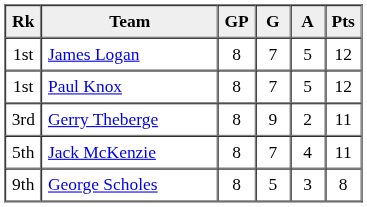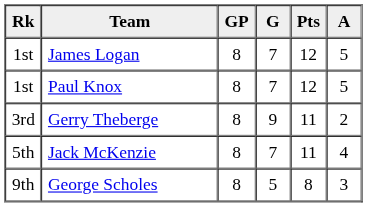columns swapped: A <-> Pts
